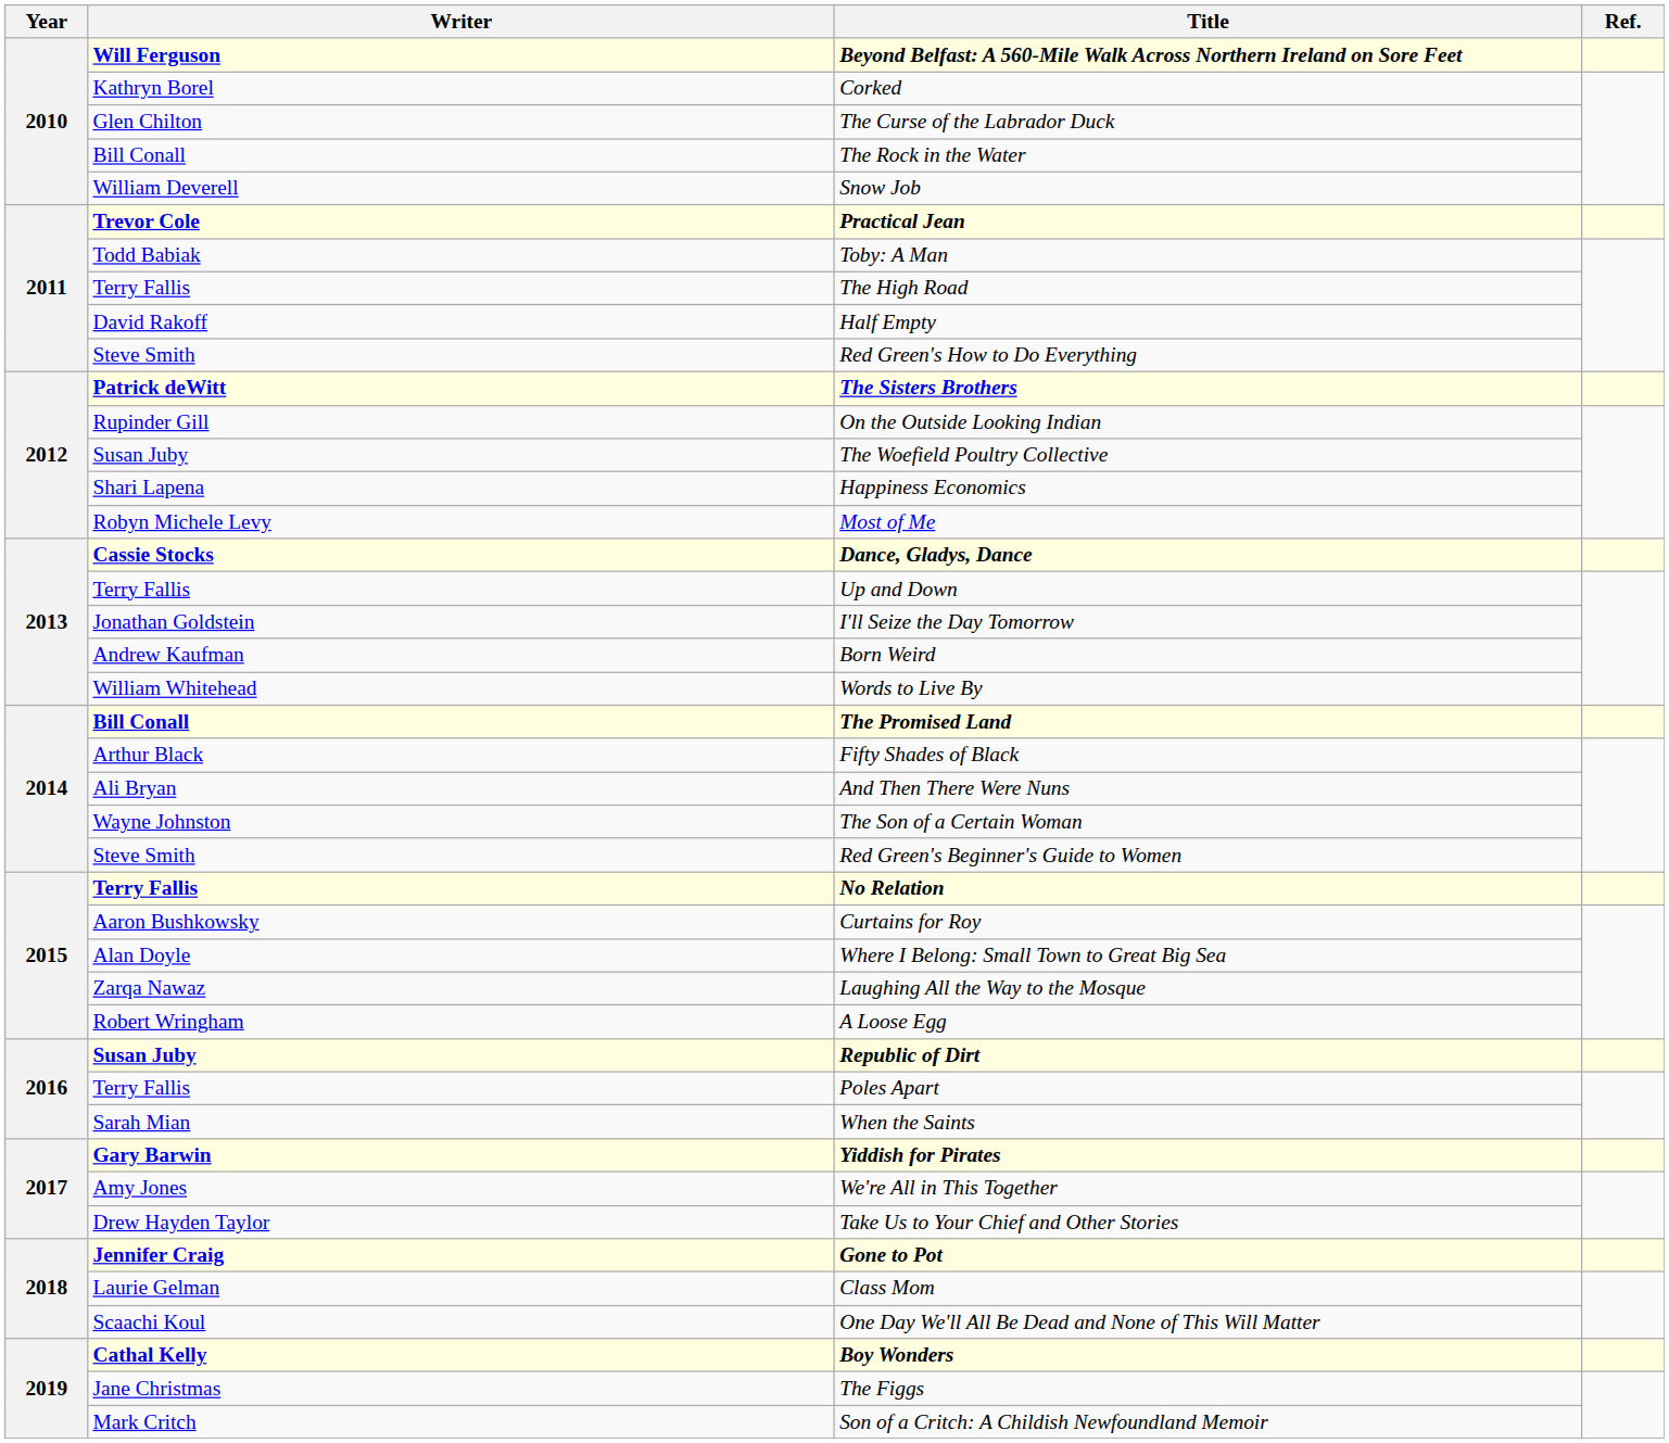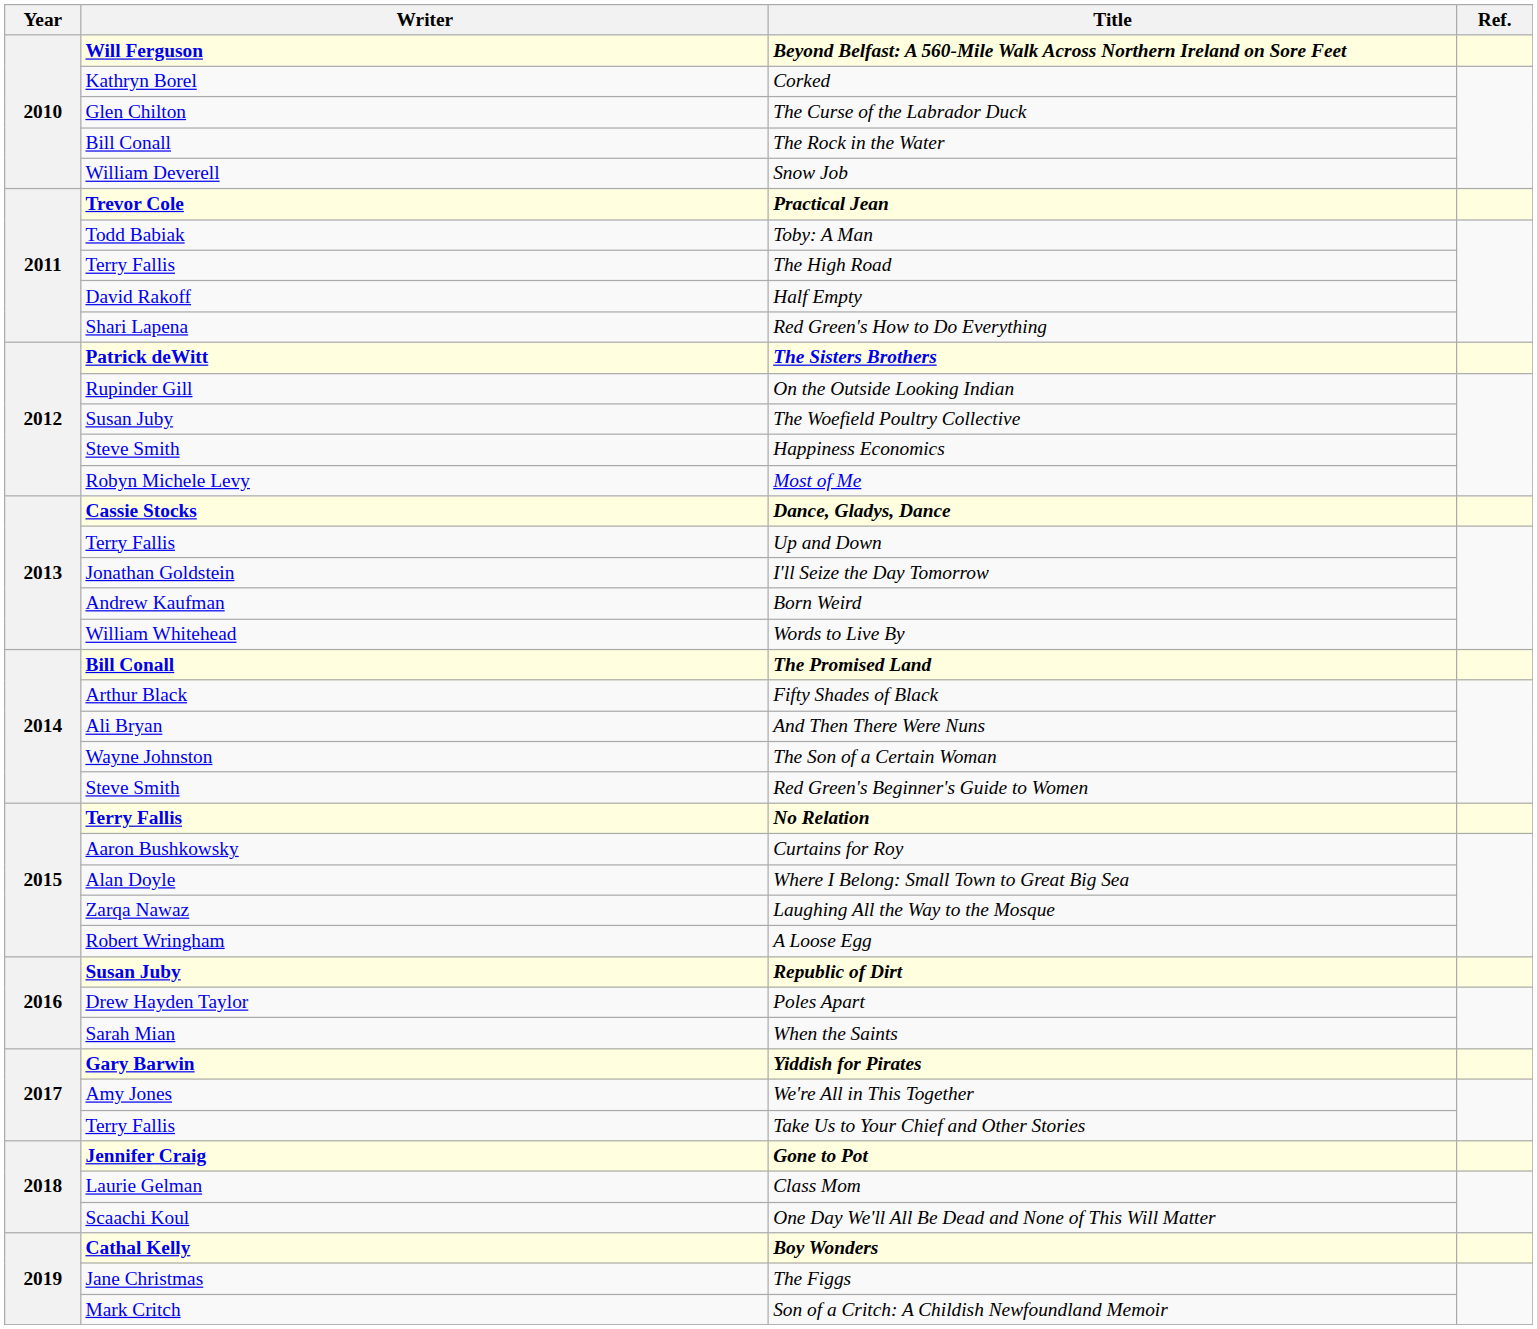Red Green's How to Do Everything | Writer: Steve Smith -> Shari Lapena
Happiness Economics | Writer: Shari Lapena -> Steve Smith
Poles Apart | Writer: Terry Fallis -> Drew Hayden Taylor
Take Us to Your Chief and Other Stories | Writer: Drew Hayden Taylor -> Terry Fallis
